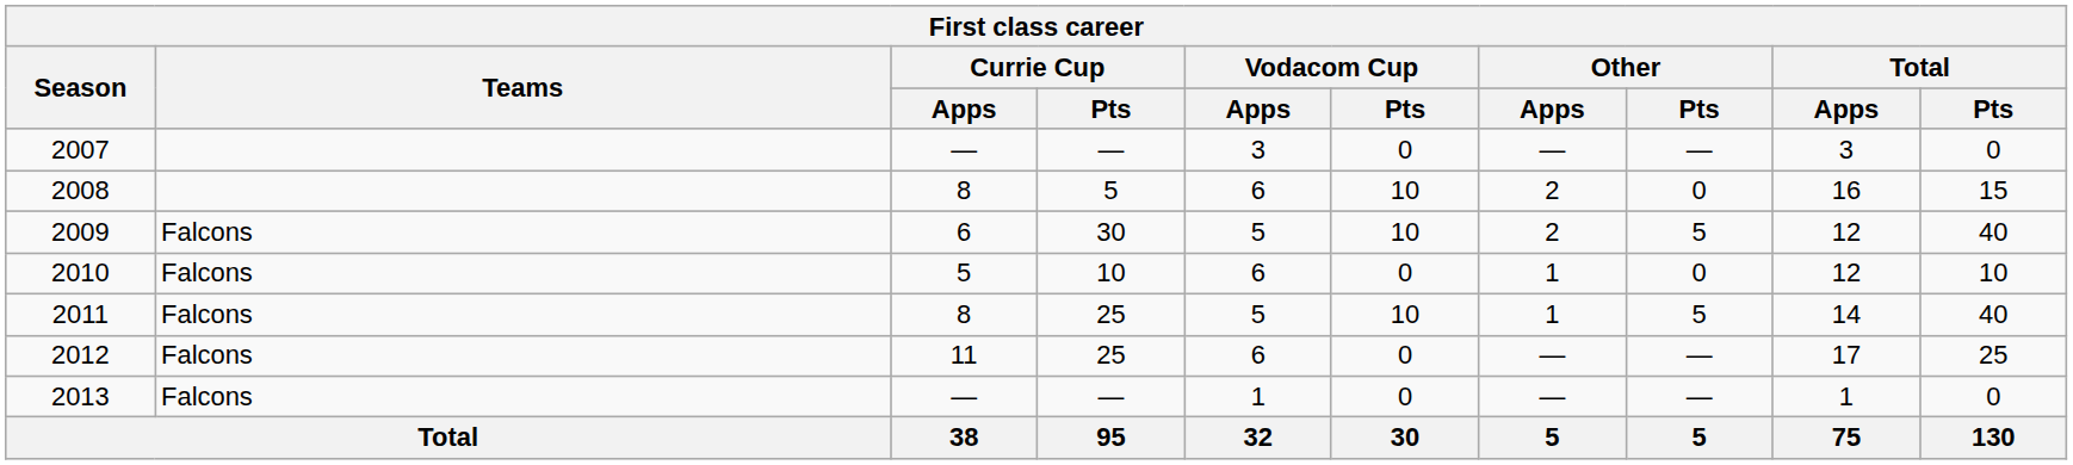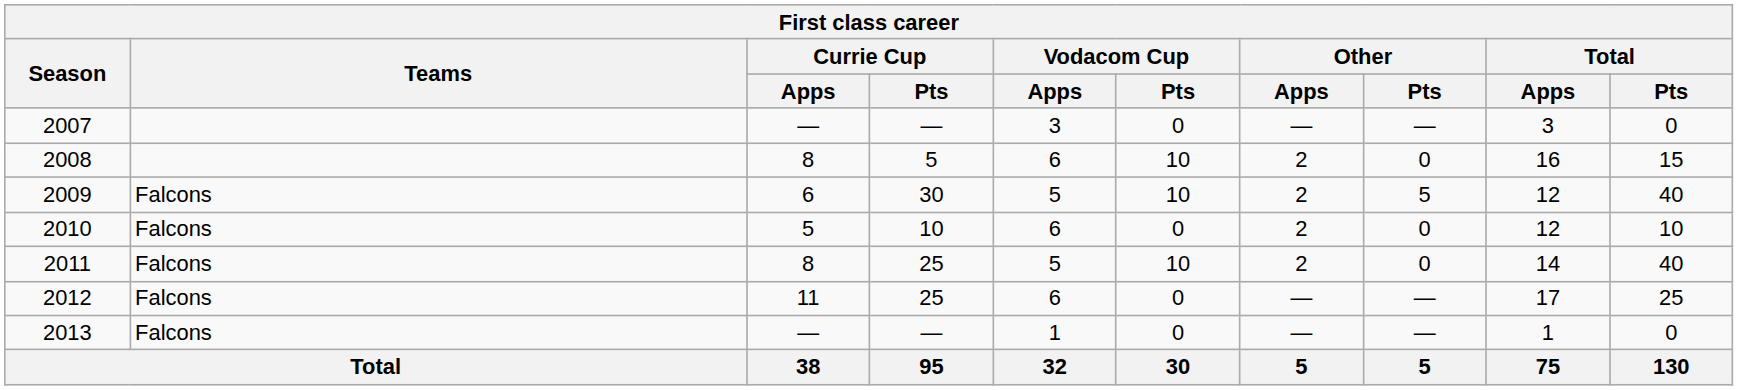2010 | Other / Apps: 1 -> 2
2011 | Other / Apps: 1 -> 2
2011 | Other / Pts: 5 -> 0
